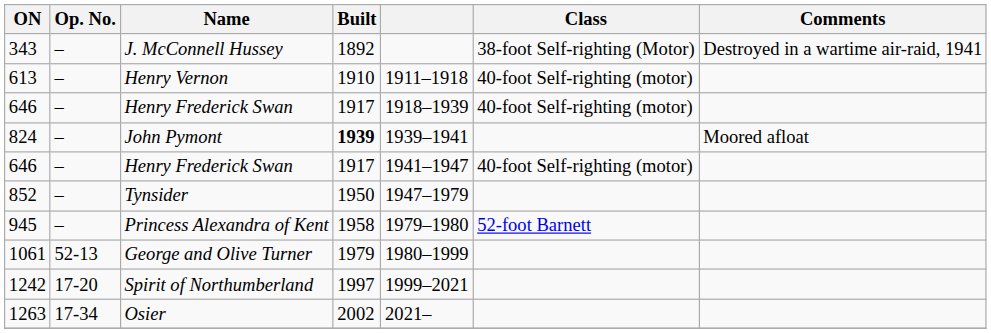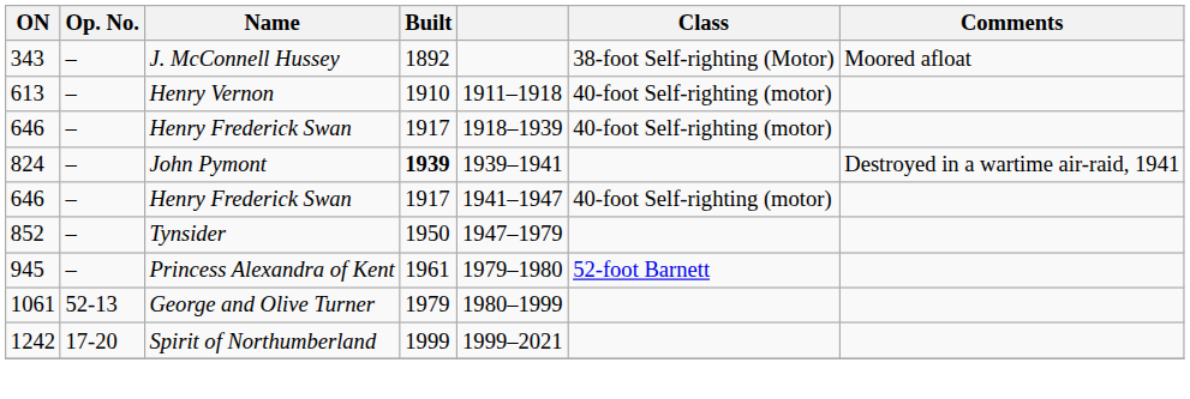J. McConnell Hussey | Comments: Destroyed in a wartime air-raid, 1941 -> Moored afloat
John Pymont | Comments: Moored afloat -> Destroyed in a wartime air-raid, 1941
Princess Alexandra of Kent | Built: 1958 -> 1961
Spirit of Northumberland | Built: 1997 -> 1999
- row: 1263 | 17-34 | Osier | 2002 | 2021–
